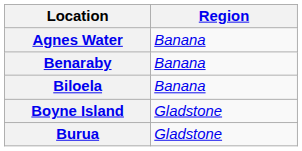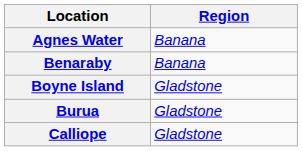- row: Biloela | Banana
+ row: Calliope | Gladstone
